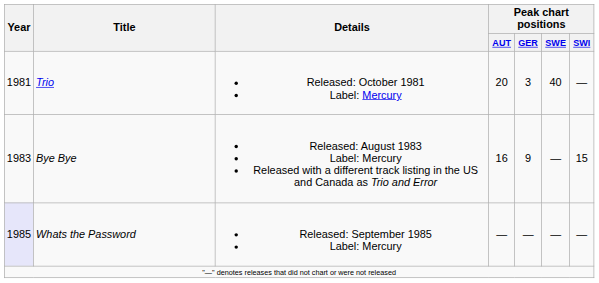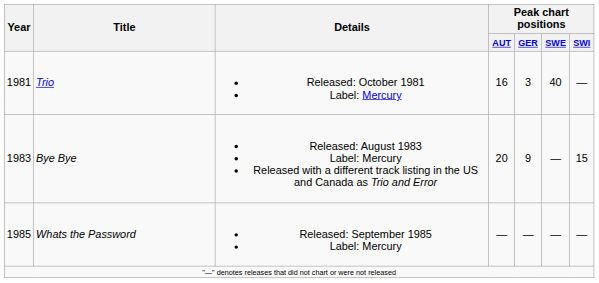Trio | Peak chart positions / AUT: 20 -> 16
Bye Bye | Peak chart positions / AUT: 16 -> 20
Whats the Password | Year: lavender background -> no background
